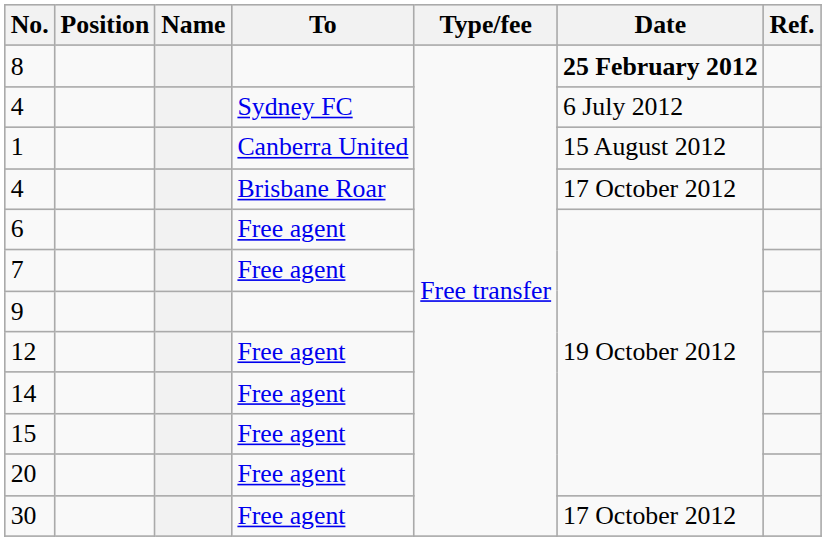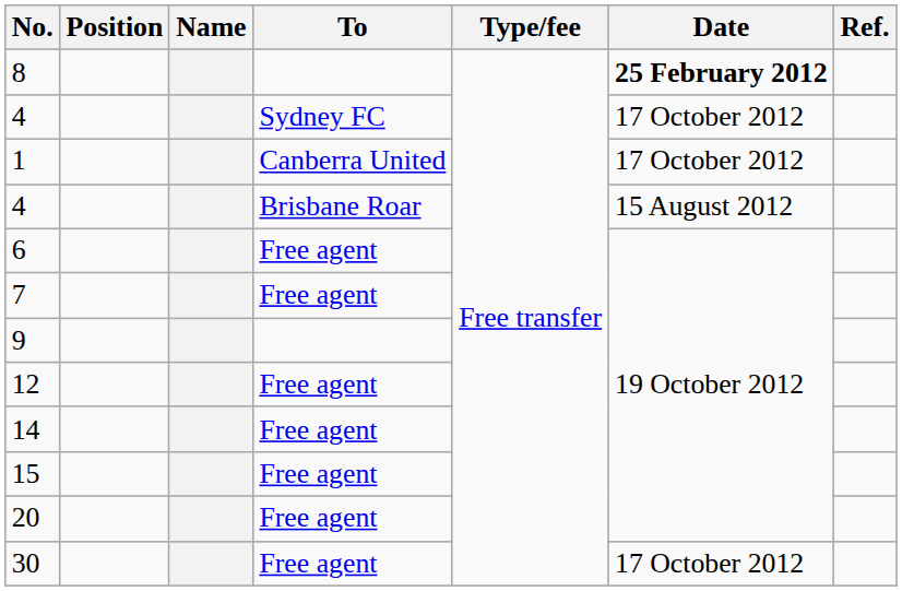4 / Sydney FC | Date: 6 July 2012 -> 17 October 2012
1 | Date: 15 August 2012 -> 17 October 2012
4 / Brisbane Roar | Date: 17 October 2012 -> 15 August 2012
